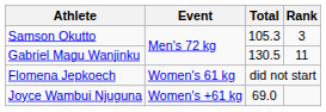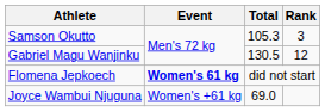Gabriel Magu Wanjinku | Rank: 11 -> 12
Flomena Jepkoech | Event: normal -> bold
